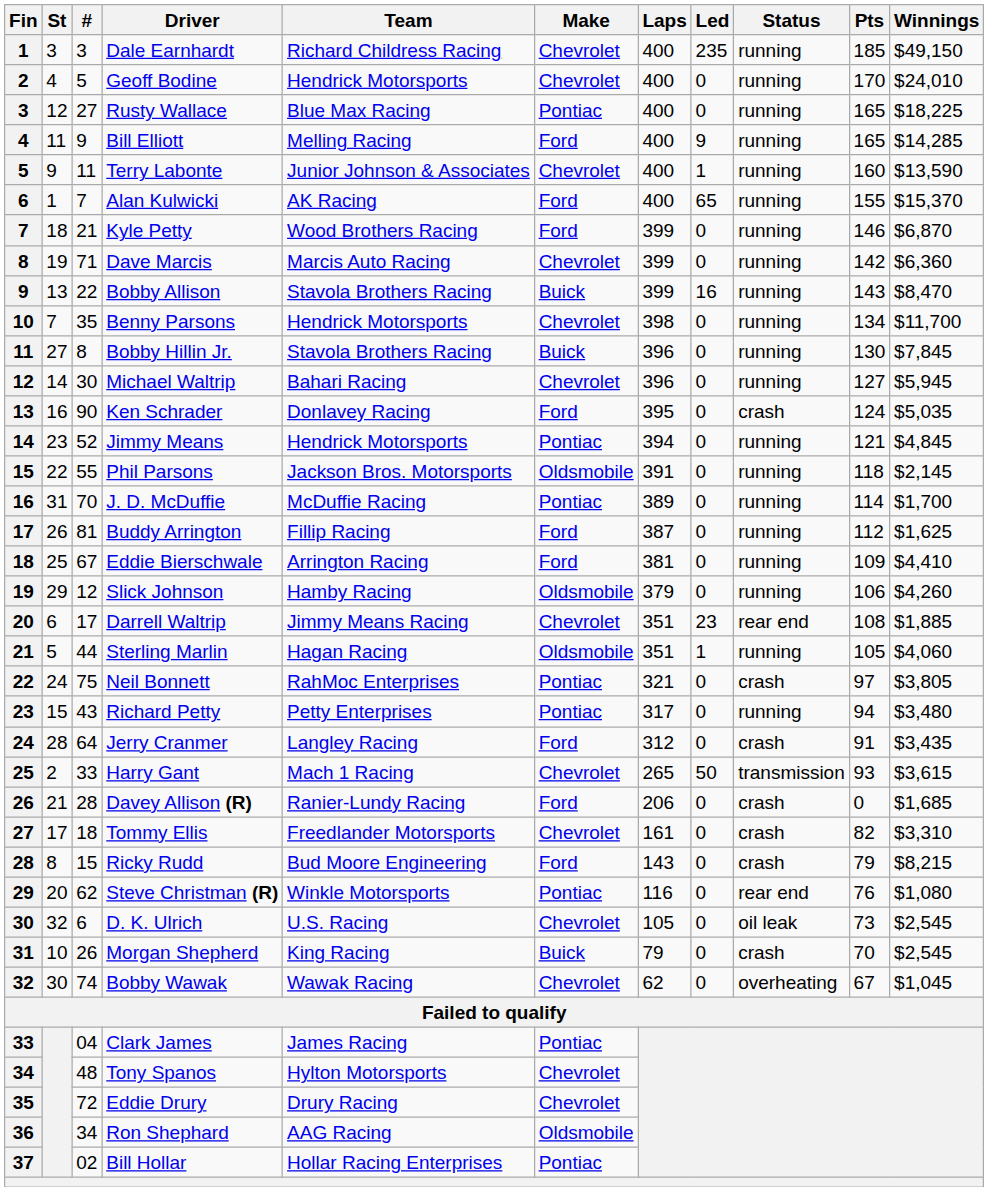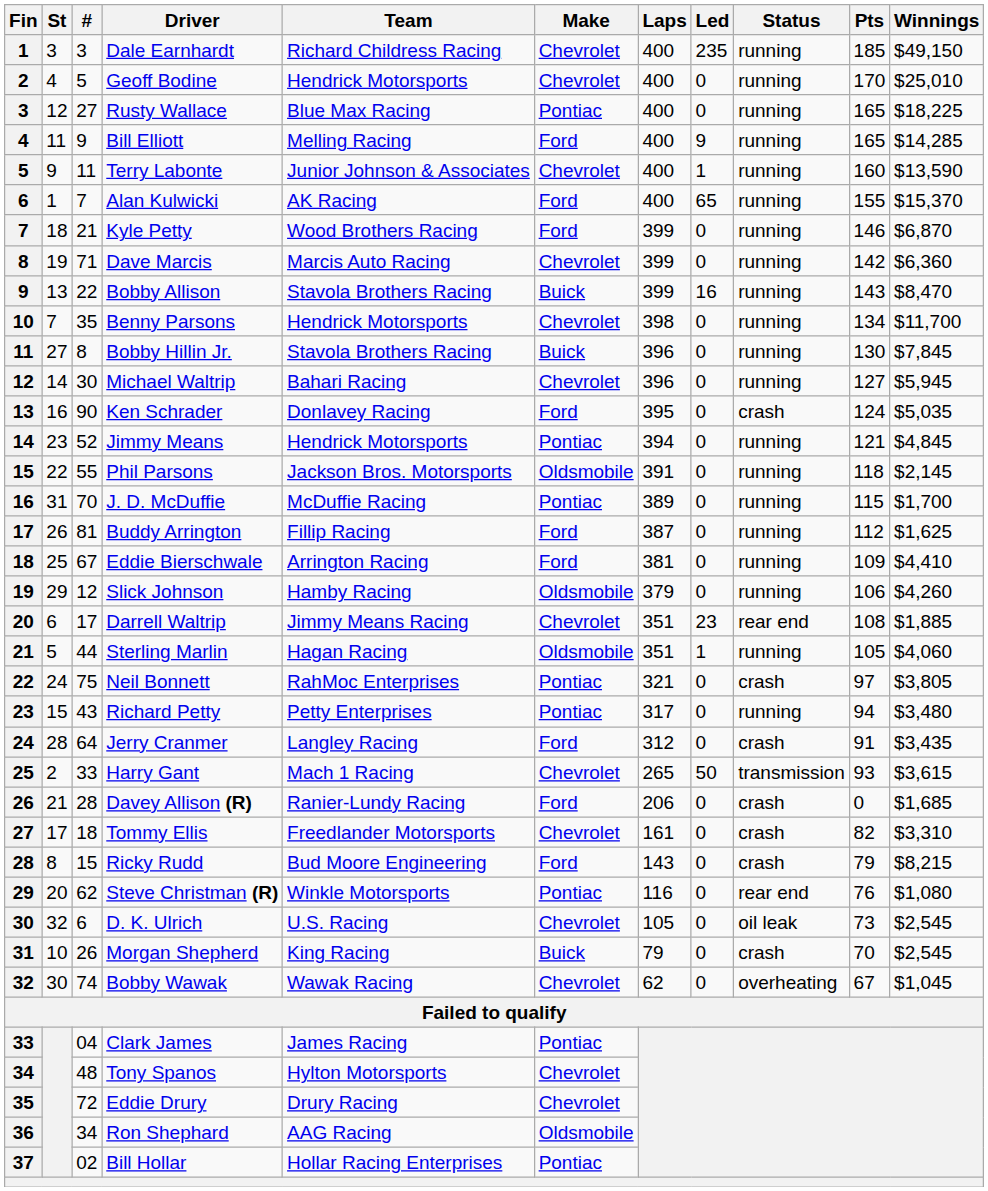Geoff Bodine | Winnings: $24,010 -> $25,010
J. D. McDuffie | Pts: 114 -> 115
